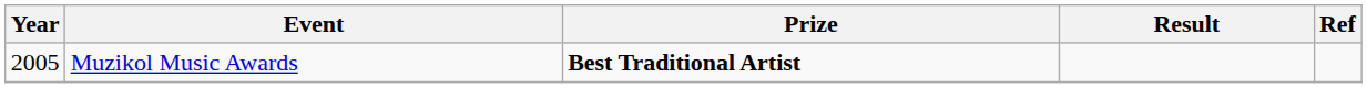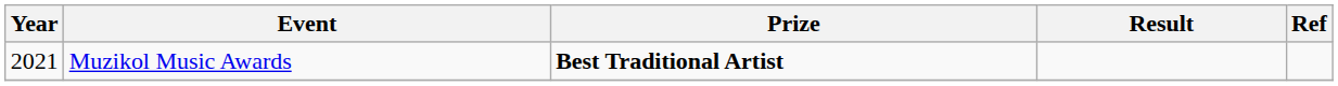Muzikol Music Awards | Year: 2005 -> 2021
